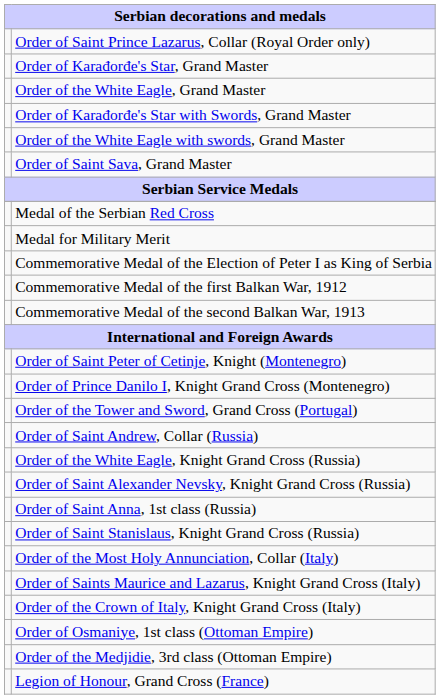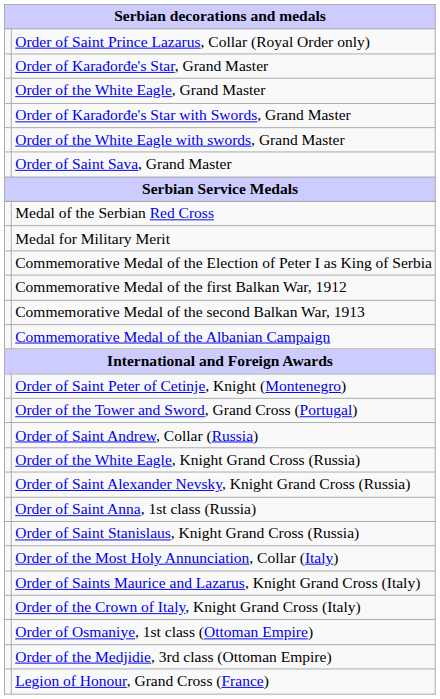+ row: Commemorative Medal of the Albanian Campaign
- row: Order of Prince Danilo I, Knight Grand Cross (Montenegro)
